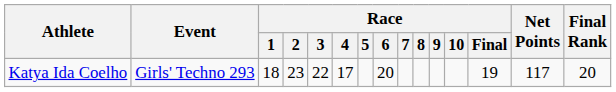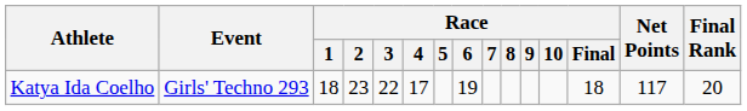Katya Ida Coelho | Race / 6: 20 -> 19
Katya Ida Coelho | Race / Final: 19 -> 18
